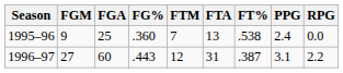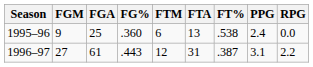1995–96 | FTM: 7 -> 6
1996–97 | FGA: 60 -> 61
